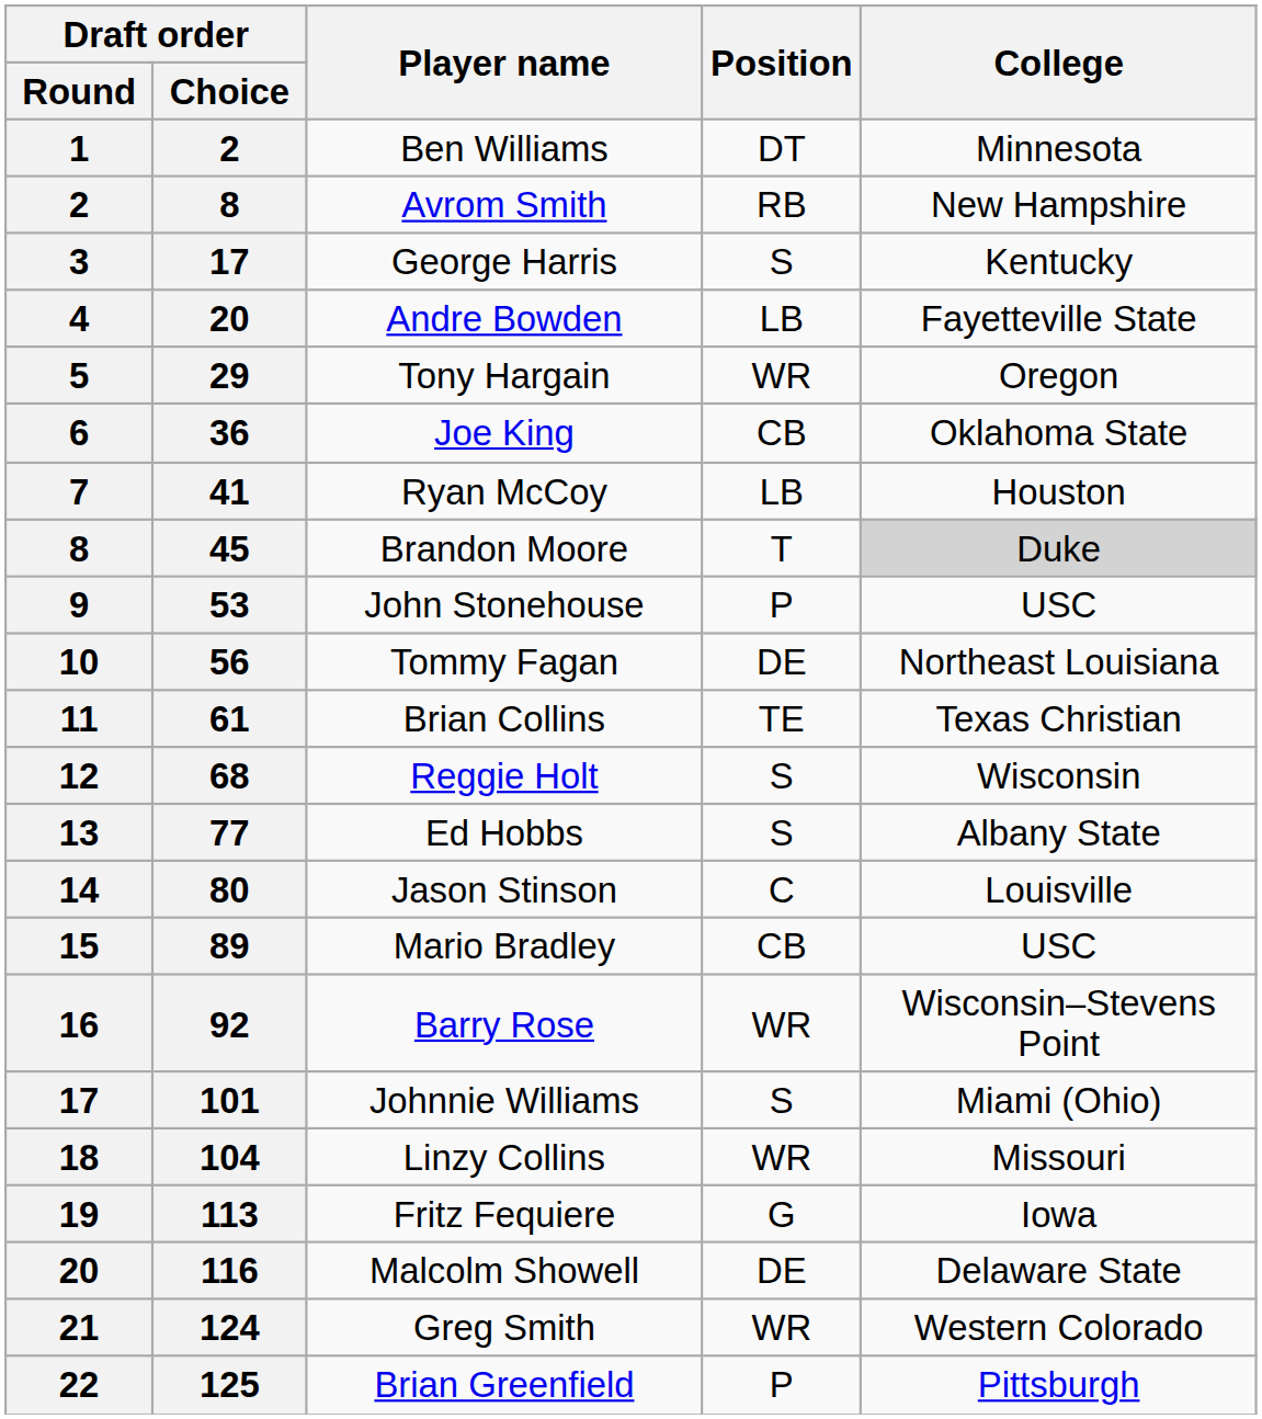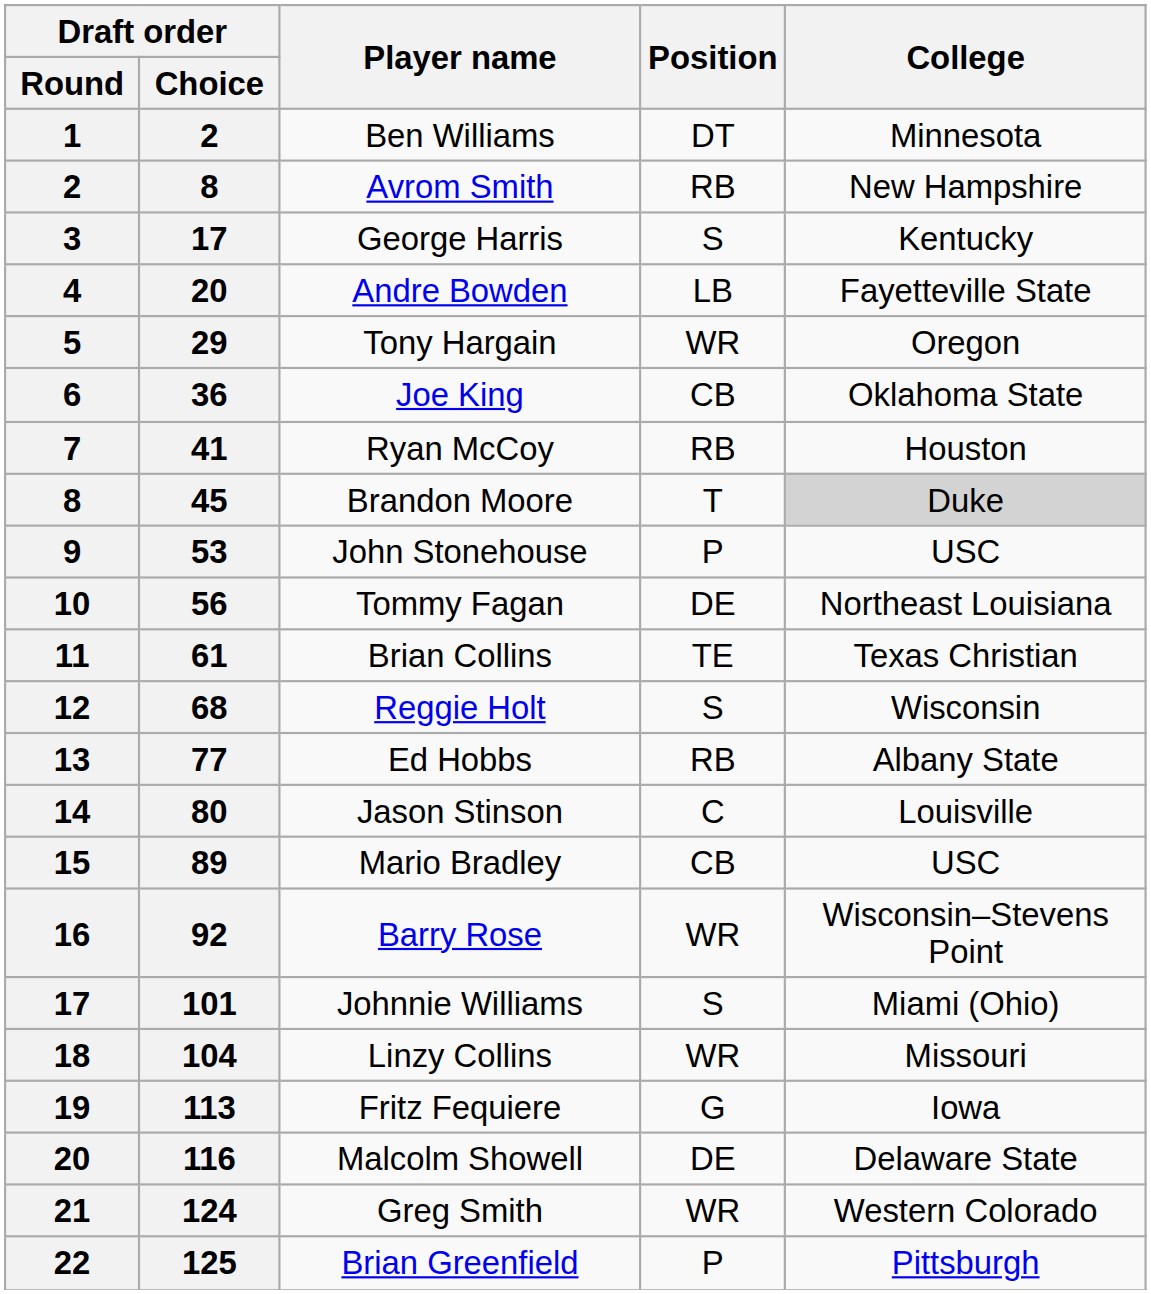Ryan McCoy | Position: LB -> RB
Ed Hobbs | Position: S -> RB
